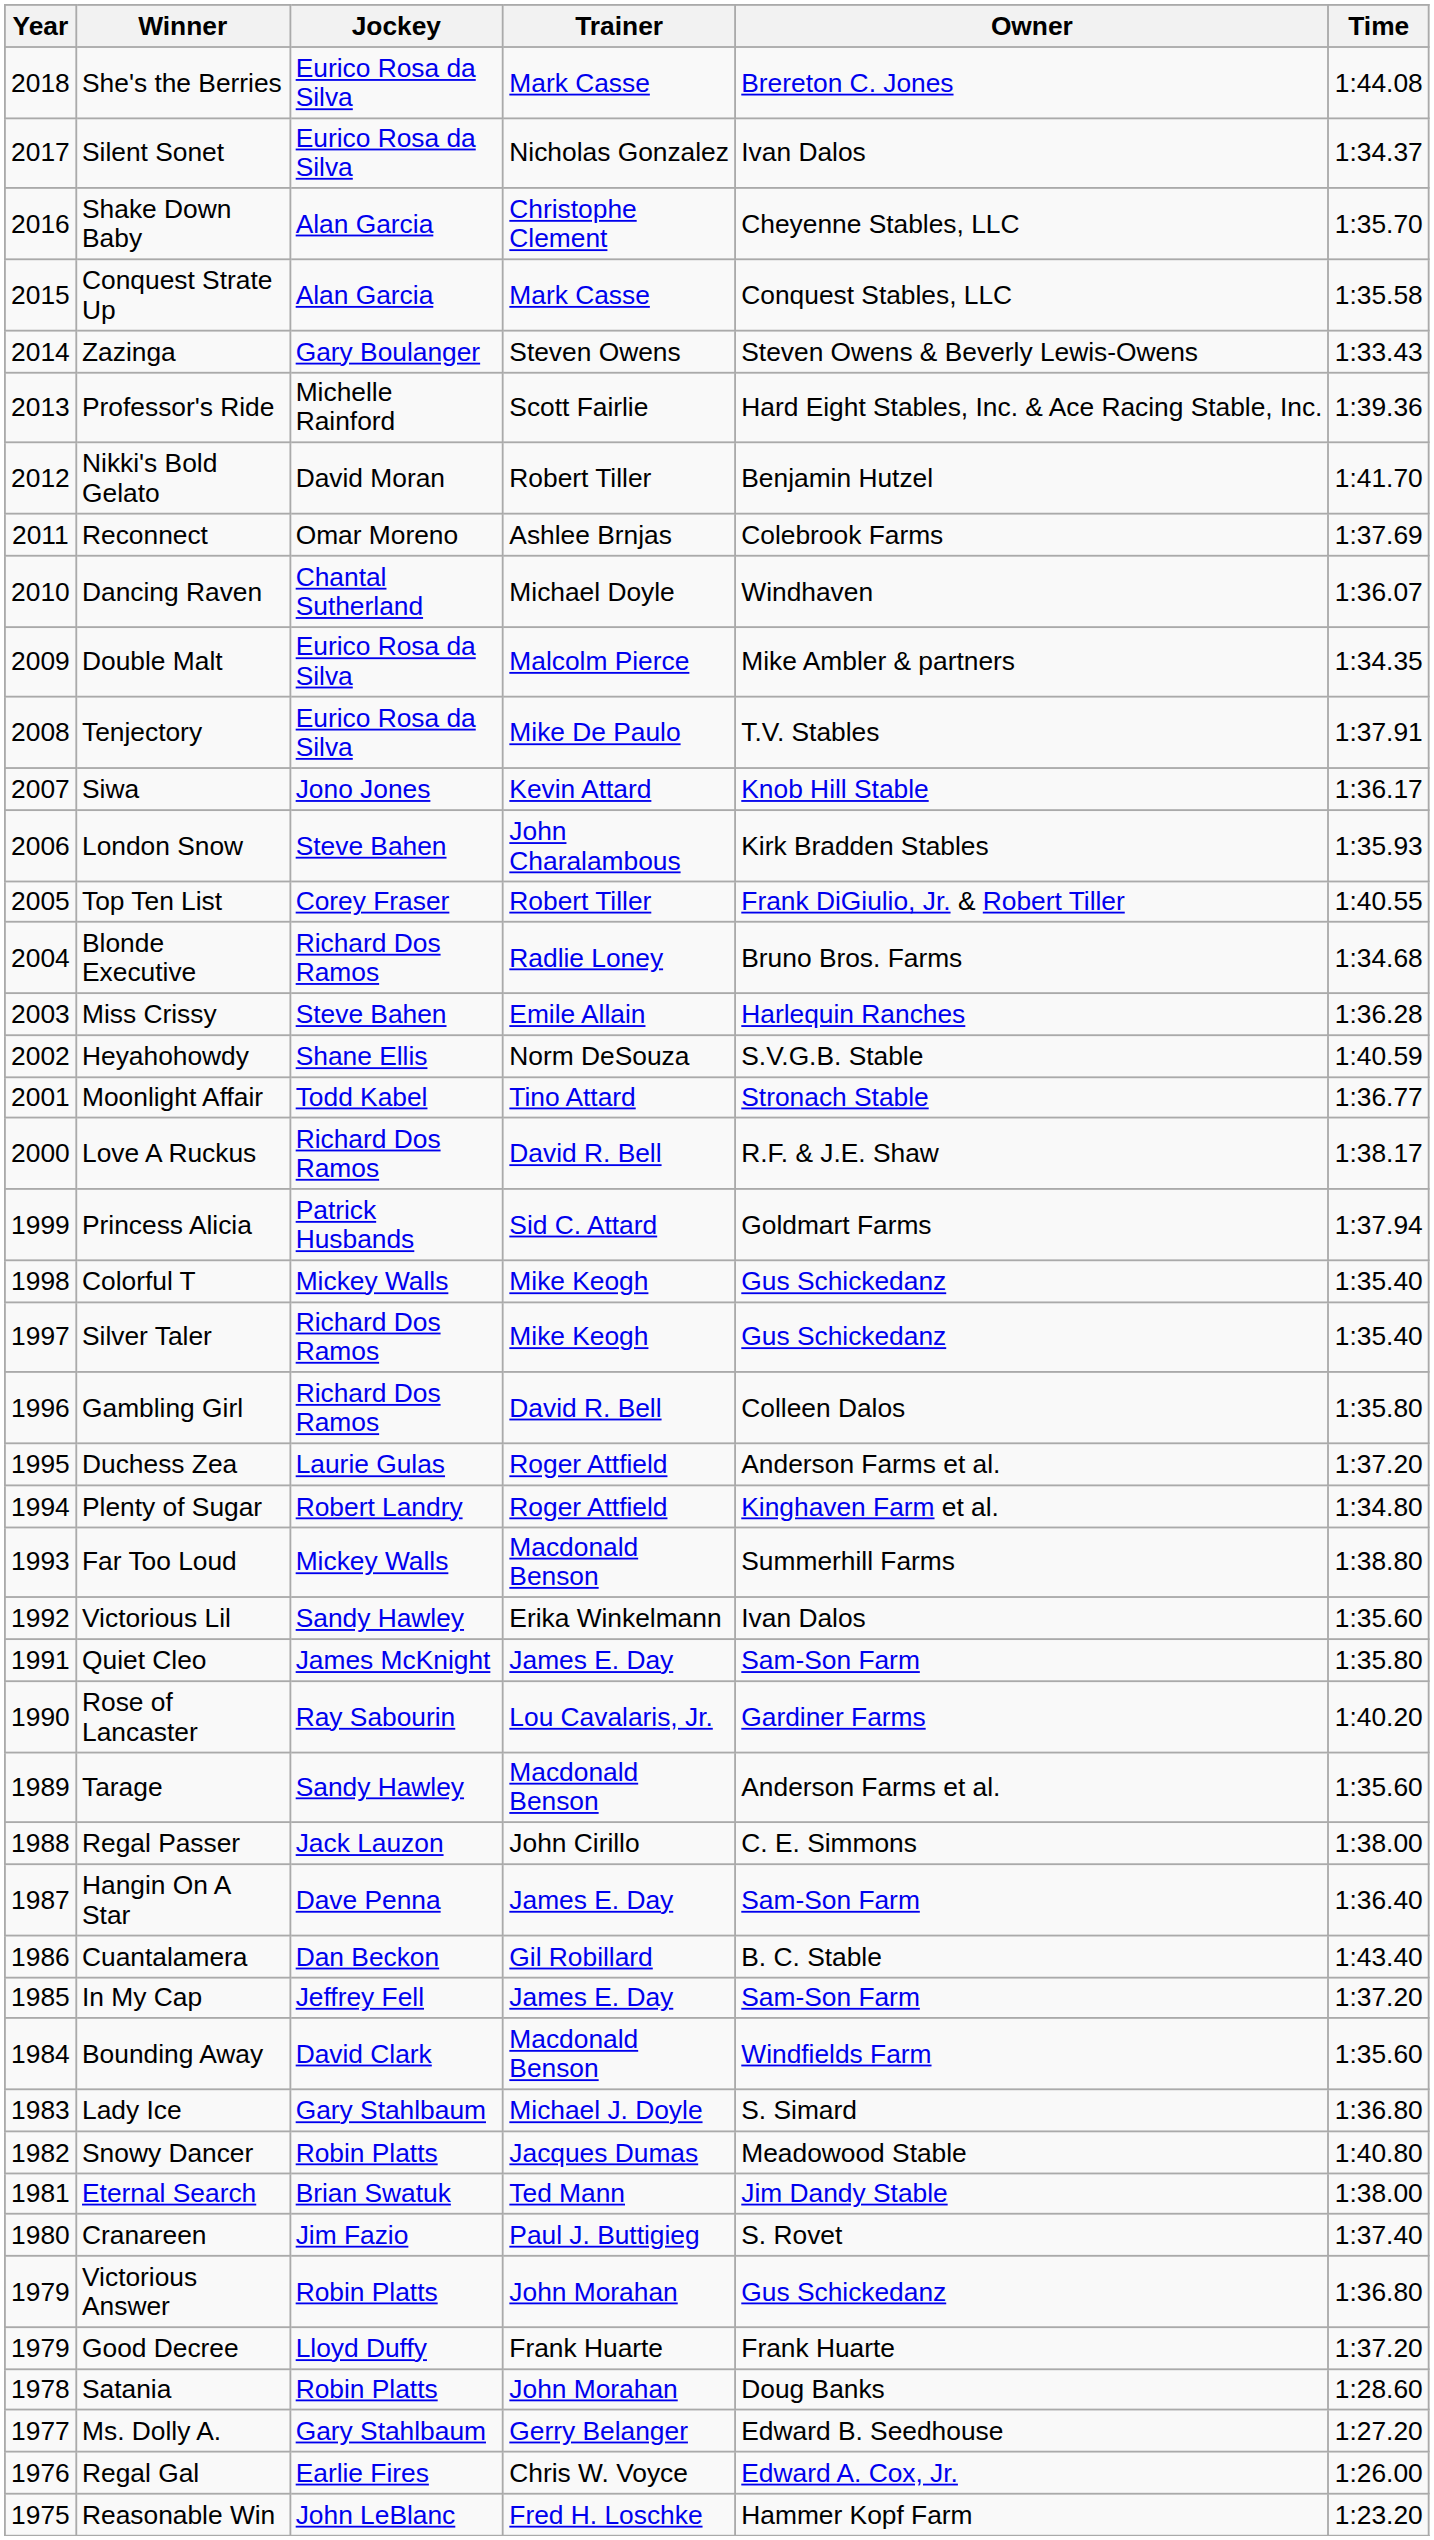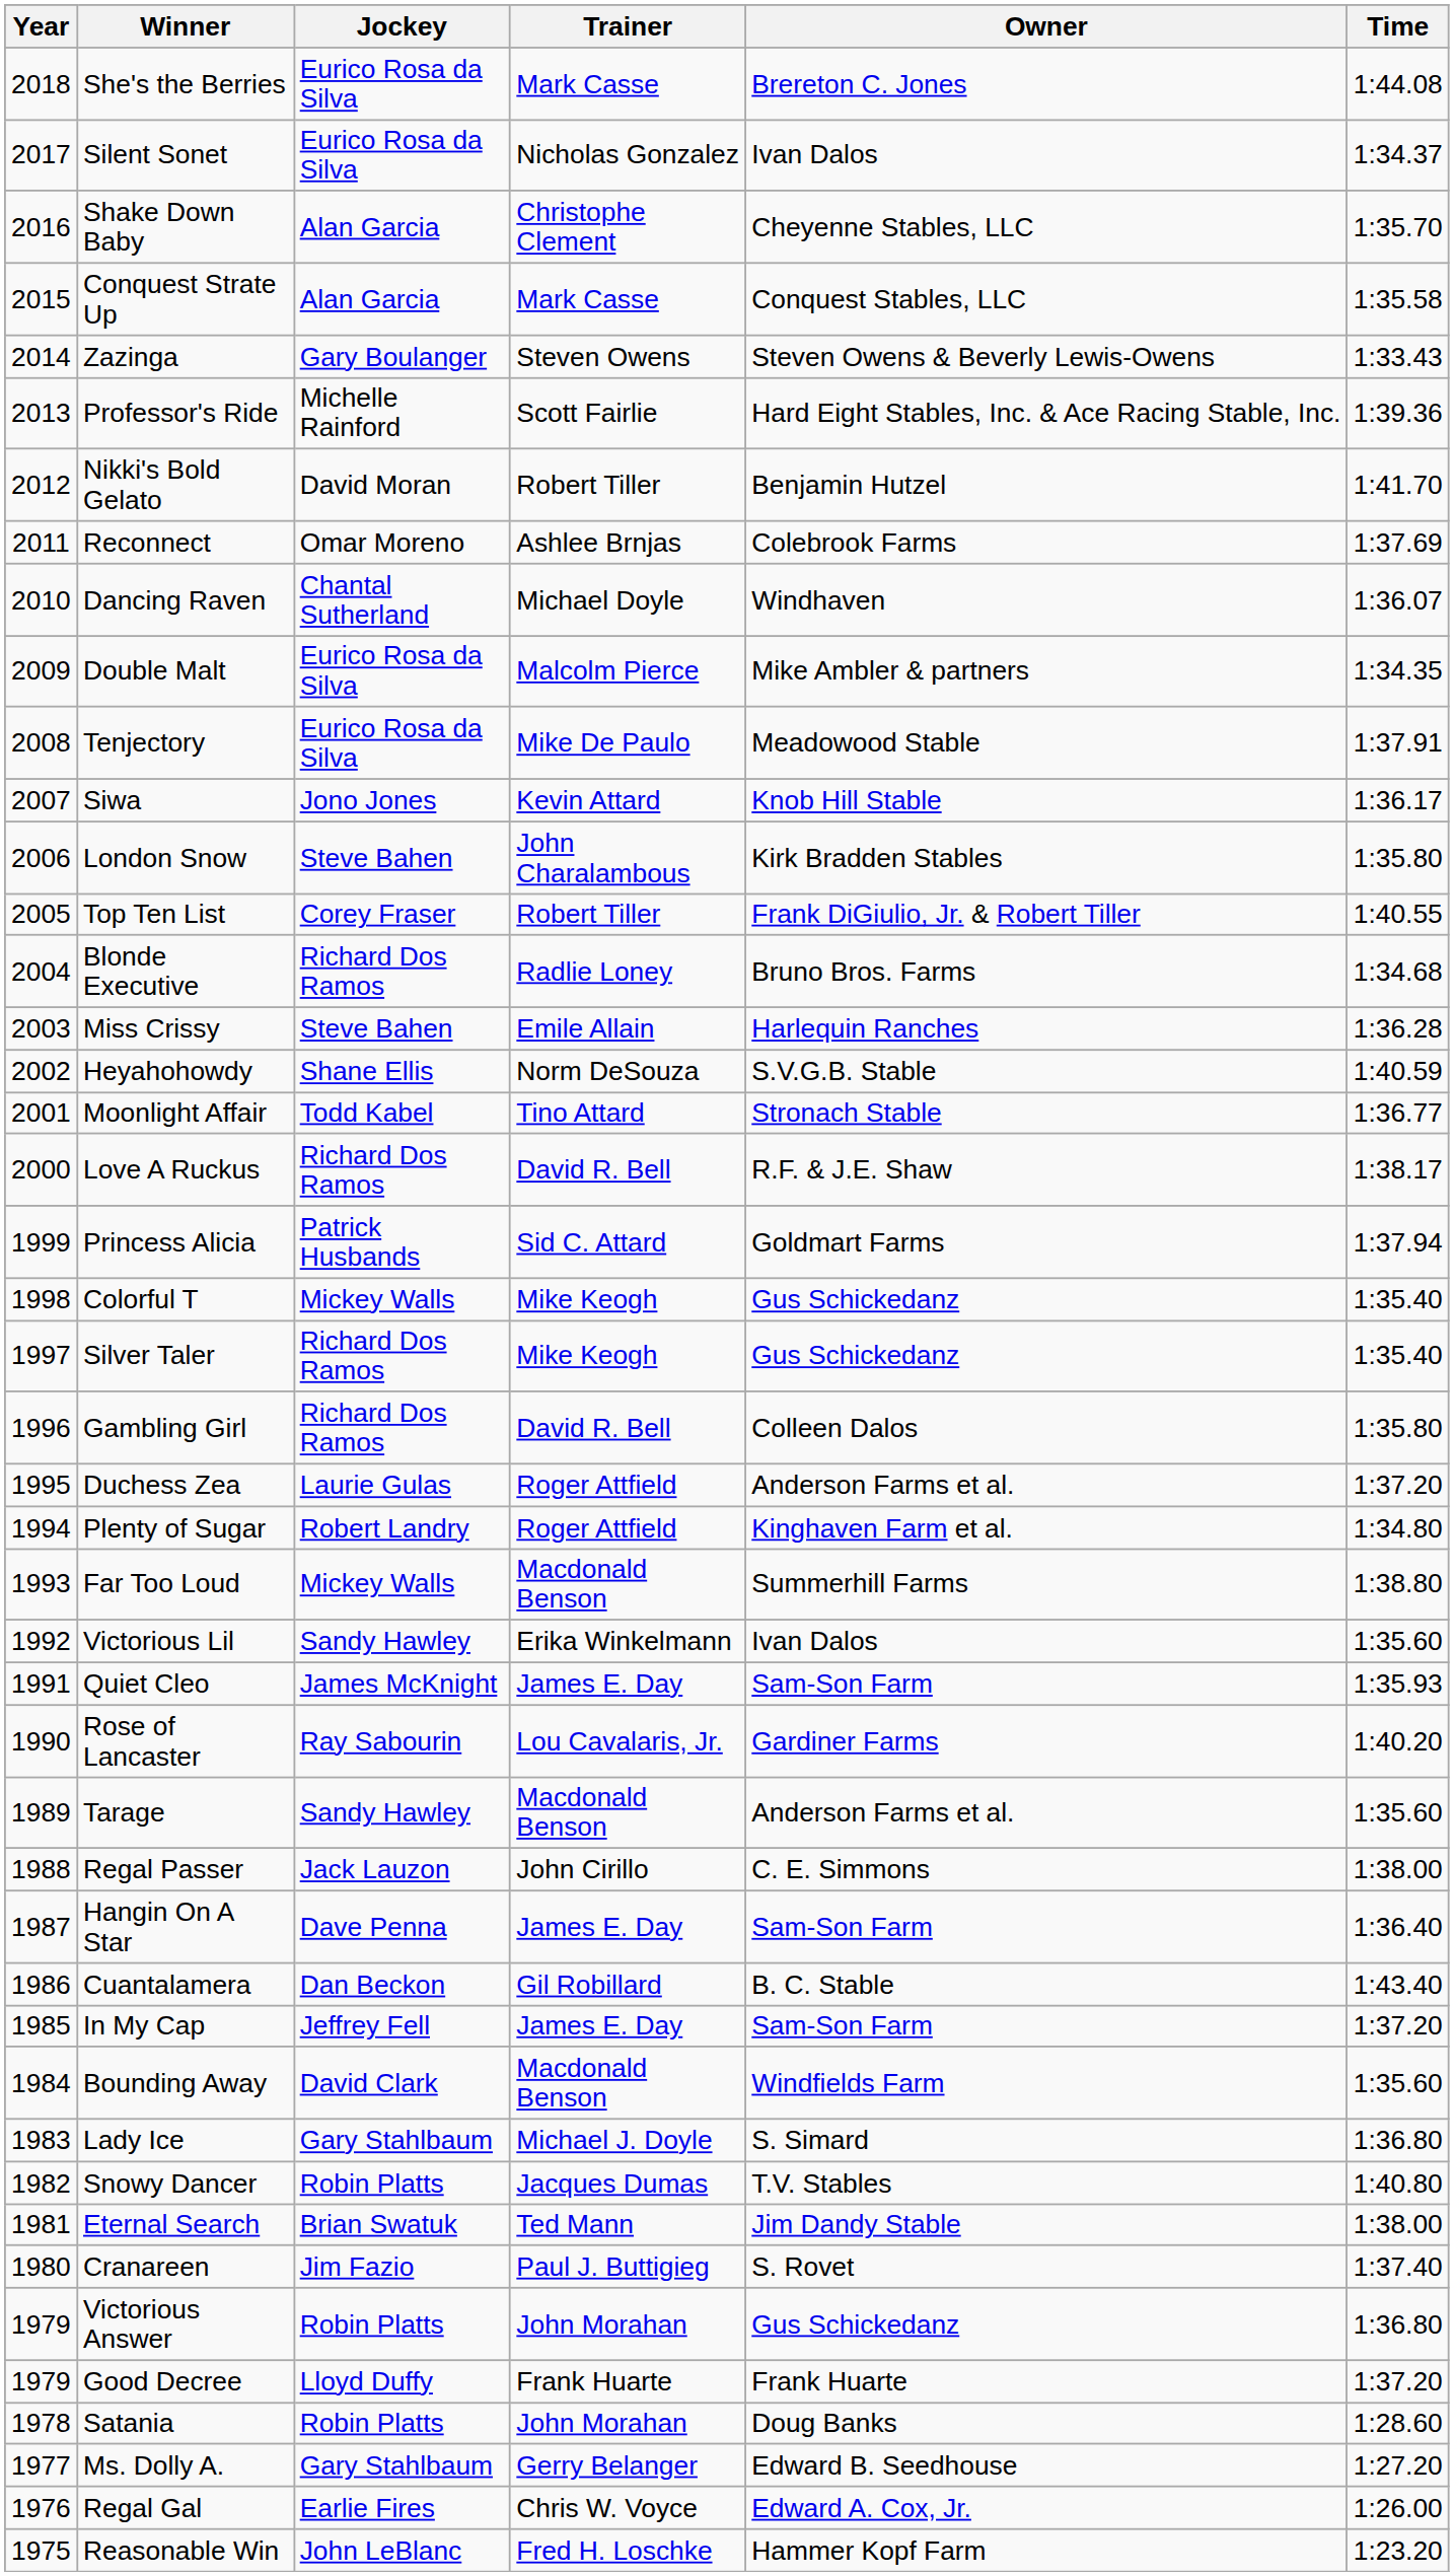Tenjectory | Owner: T.V. Stables -> Meadowood Stable
London Snow | Time: 1:35.93 -> 1:35.80
Quiet Cleo | Time: 1:35.80 -> 1:35.93
Snowy Dancer | Owner: Meadowood Stable -> T.V. Stables
